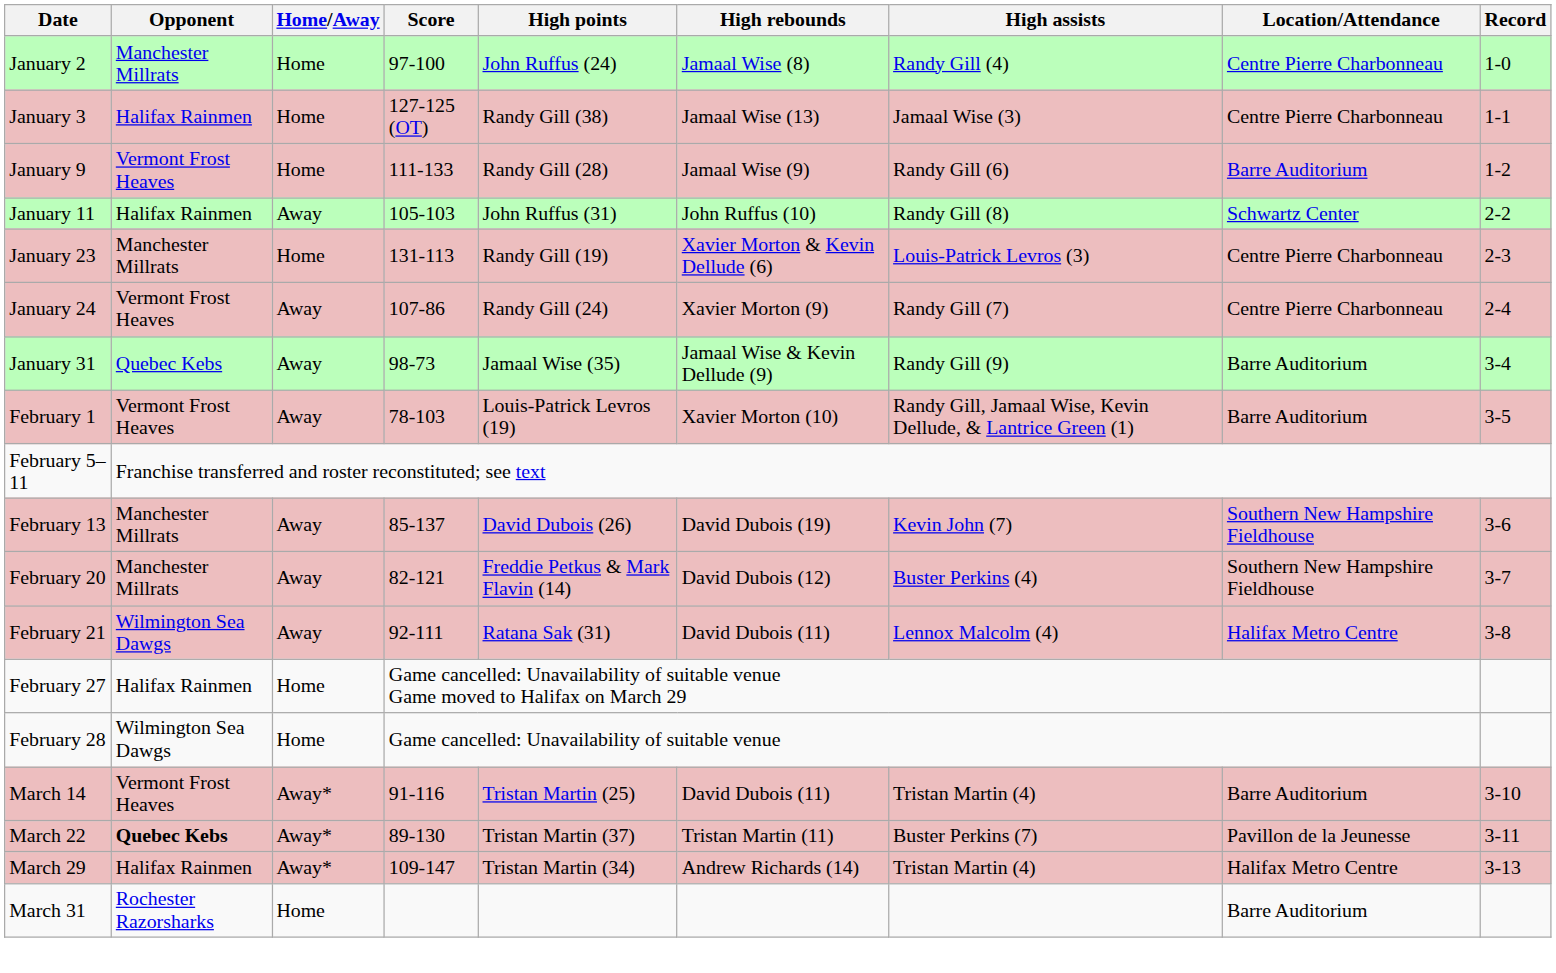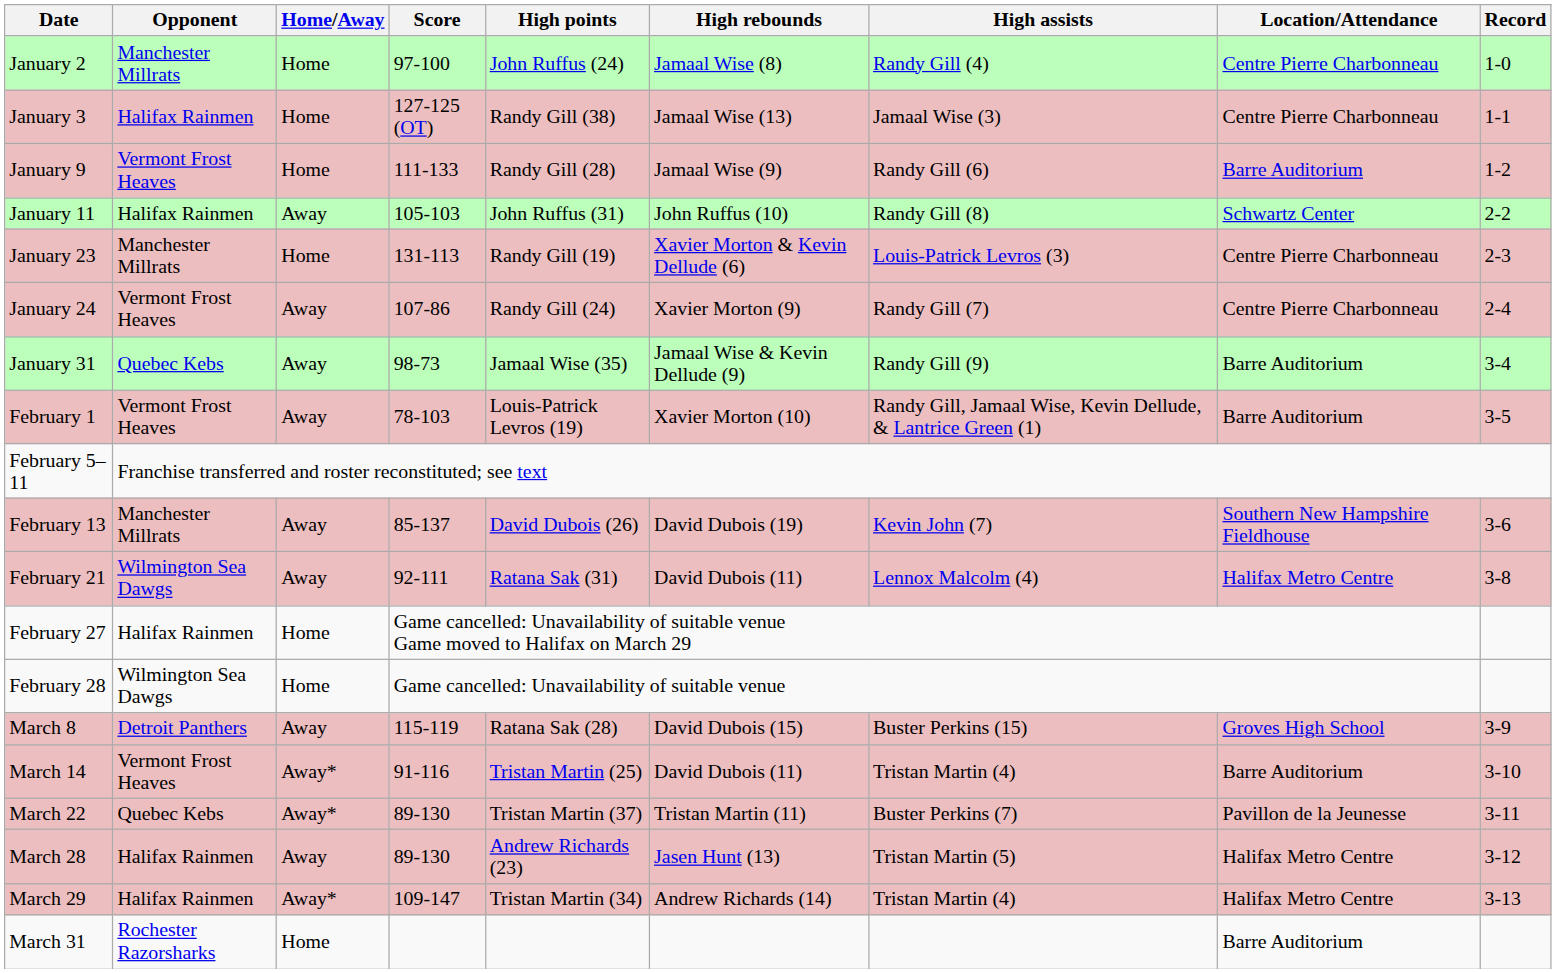- row: February 20 | Manchester Millrats | Away | 82-121 | Freddie Petkus & Mark Flavin (14) | David Dubois (12) | Buster Perkins (4) | Southern New Hampshire Fieldhouse | 3-7
+ row: March 8 | Detroit Panthers | Away | 115-119 | Ratana Sak (28) | David Dubois (15) | Buster Perkins (15) | Groves High School | 3-9
March 22 | Opponent: bold -> normal
+ row: March 28 | Halifax Rainmen | Away | 89-130 | Andrew Richards (23) | Jasen Hunt (13) | Tristan Martin (5) | Halifax Metro Centre | 3-12
